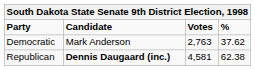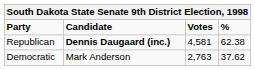rows swapped: Republican <-> Democratic
